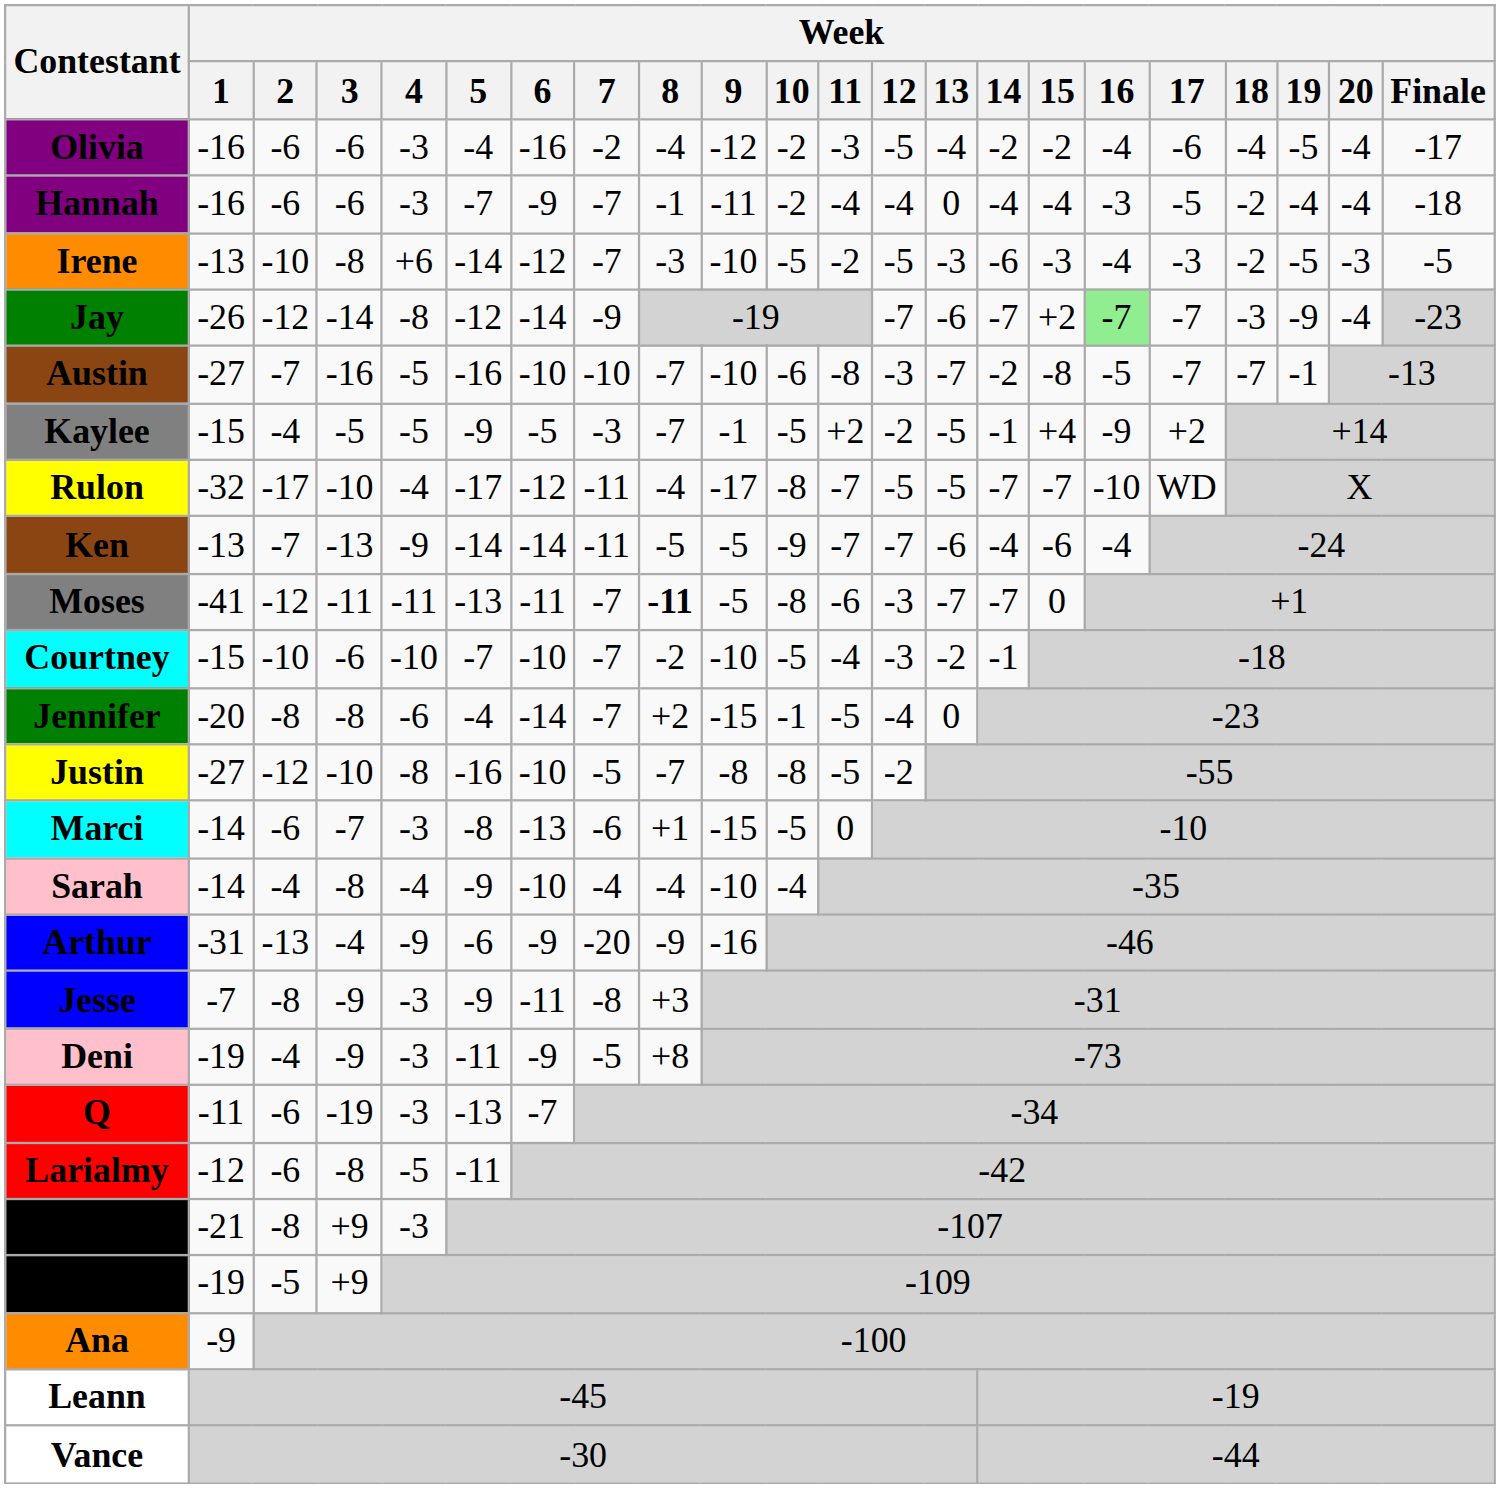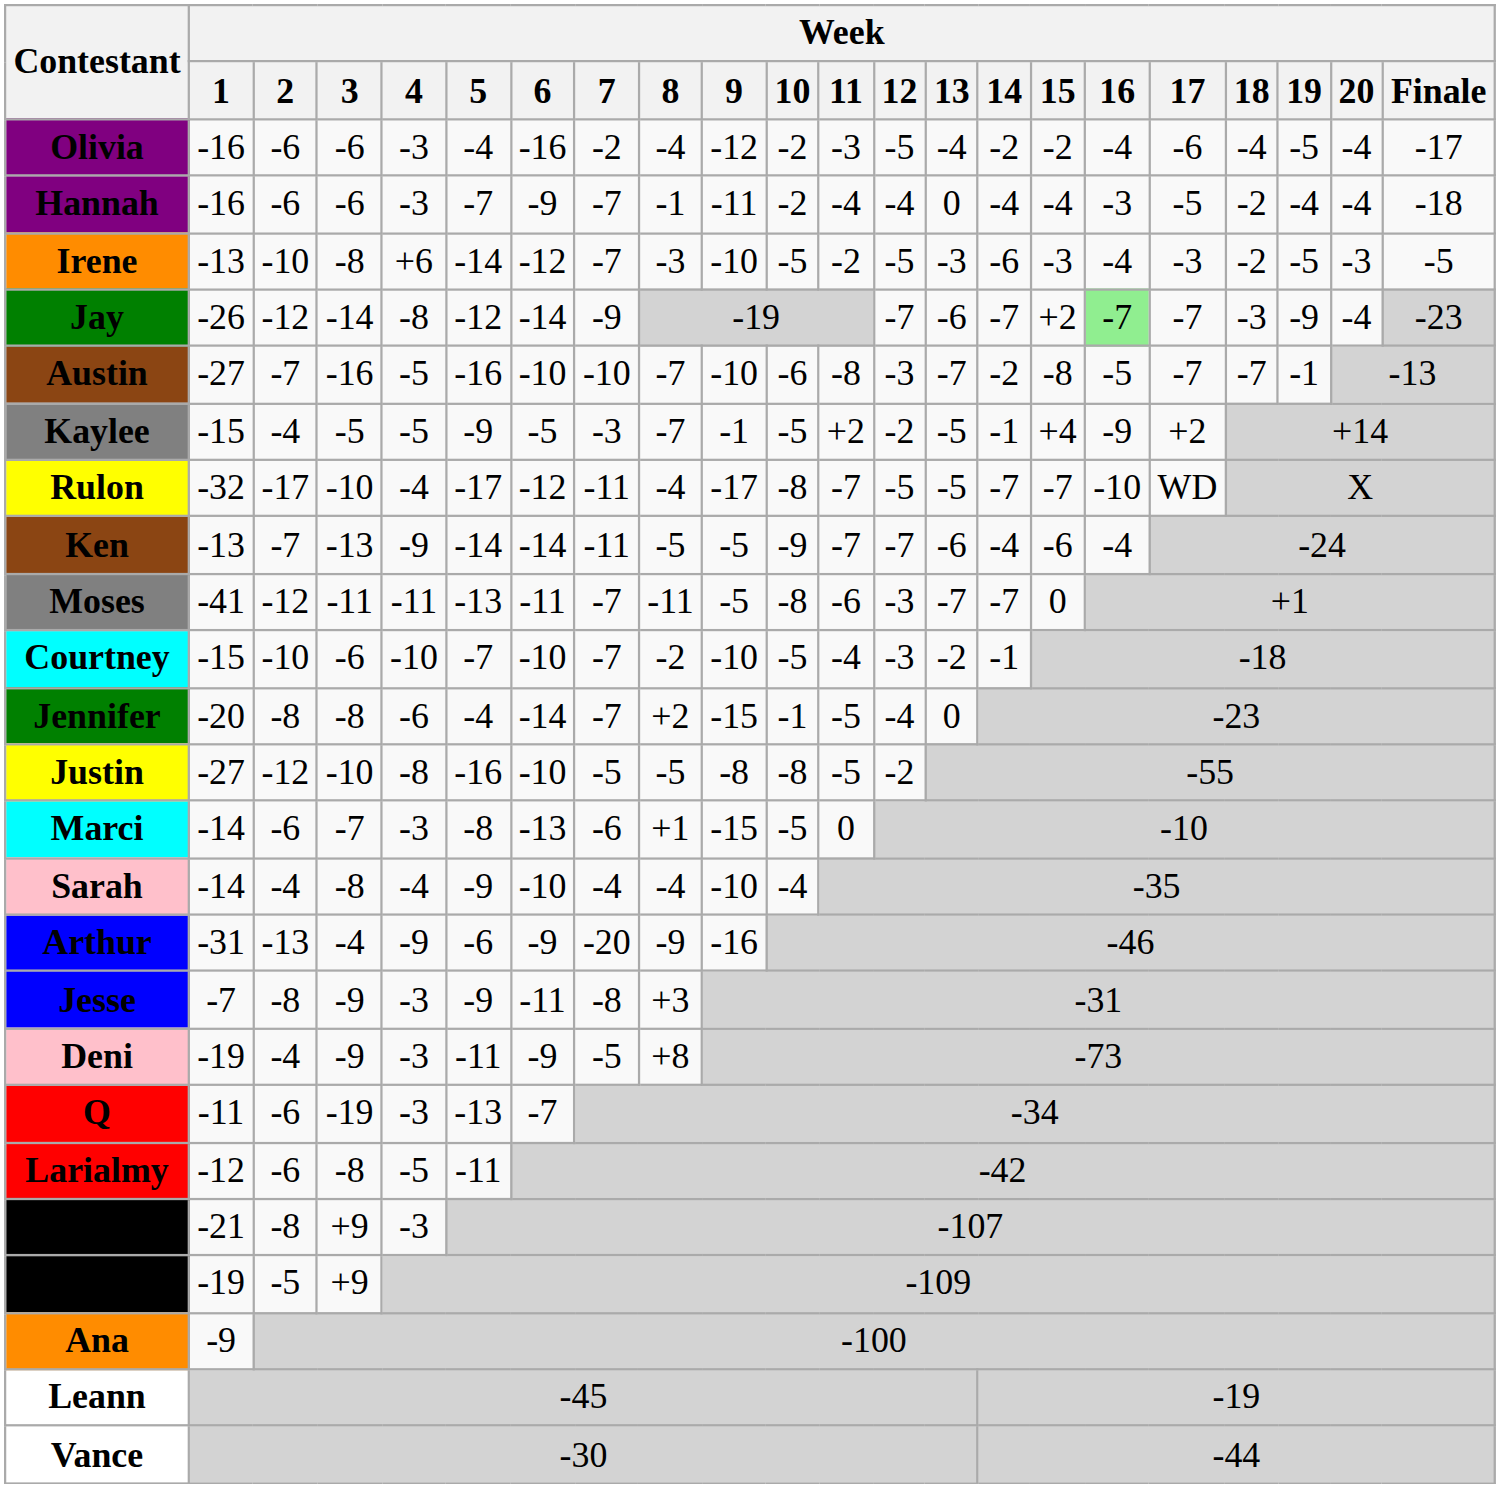Moses | Week / 8: bold -> normal
Justin | Week / 8: -7 -> -5
